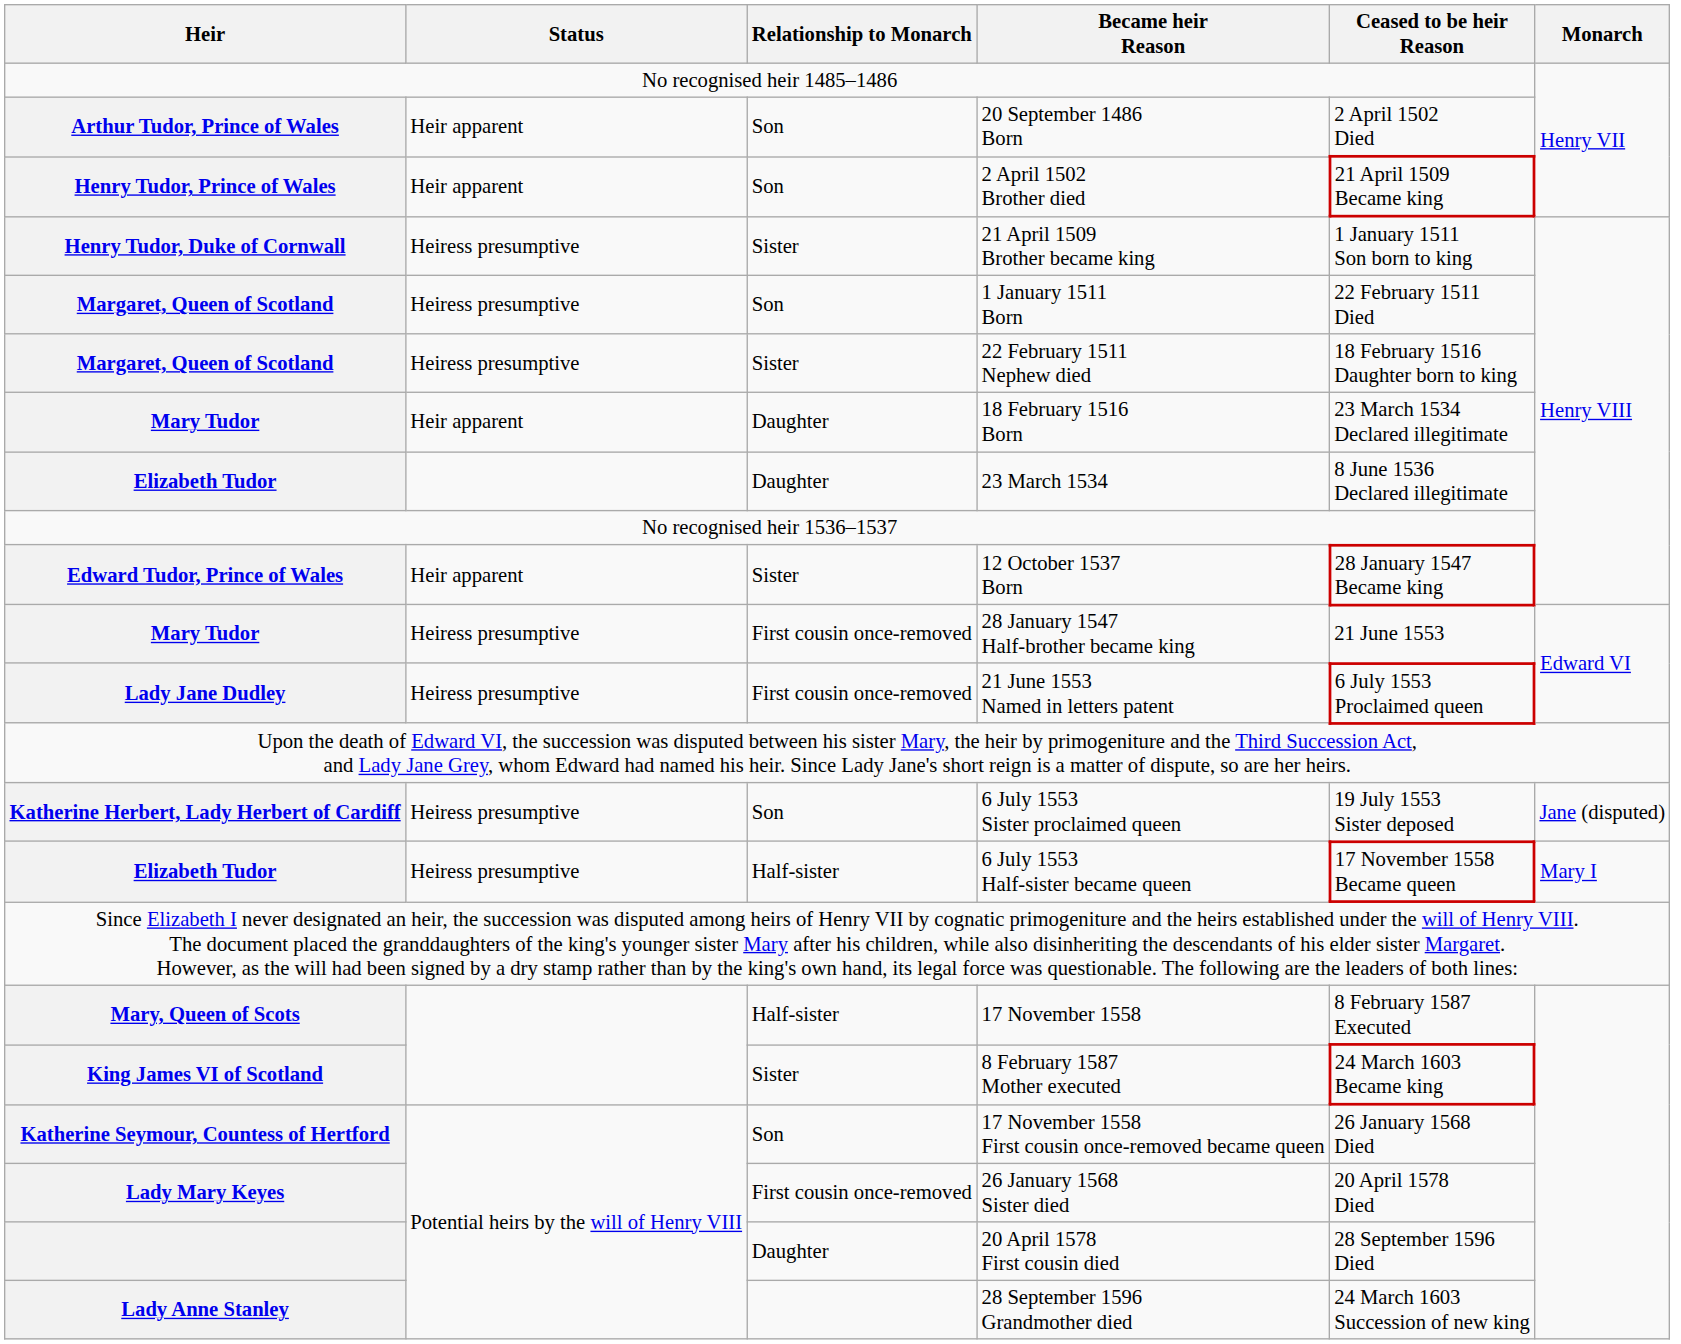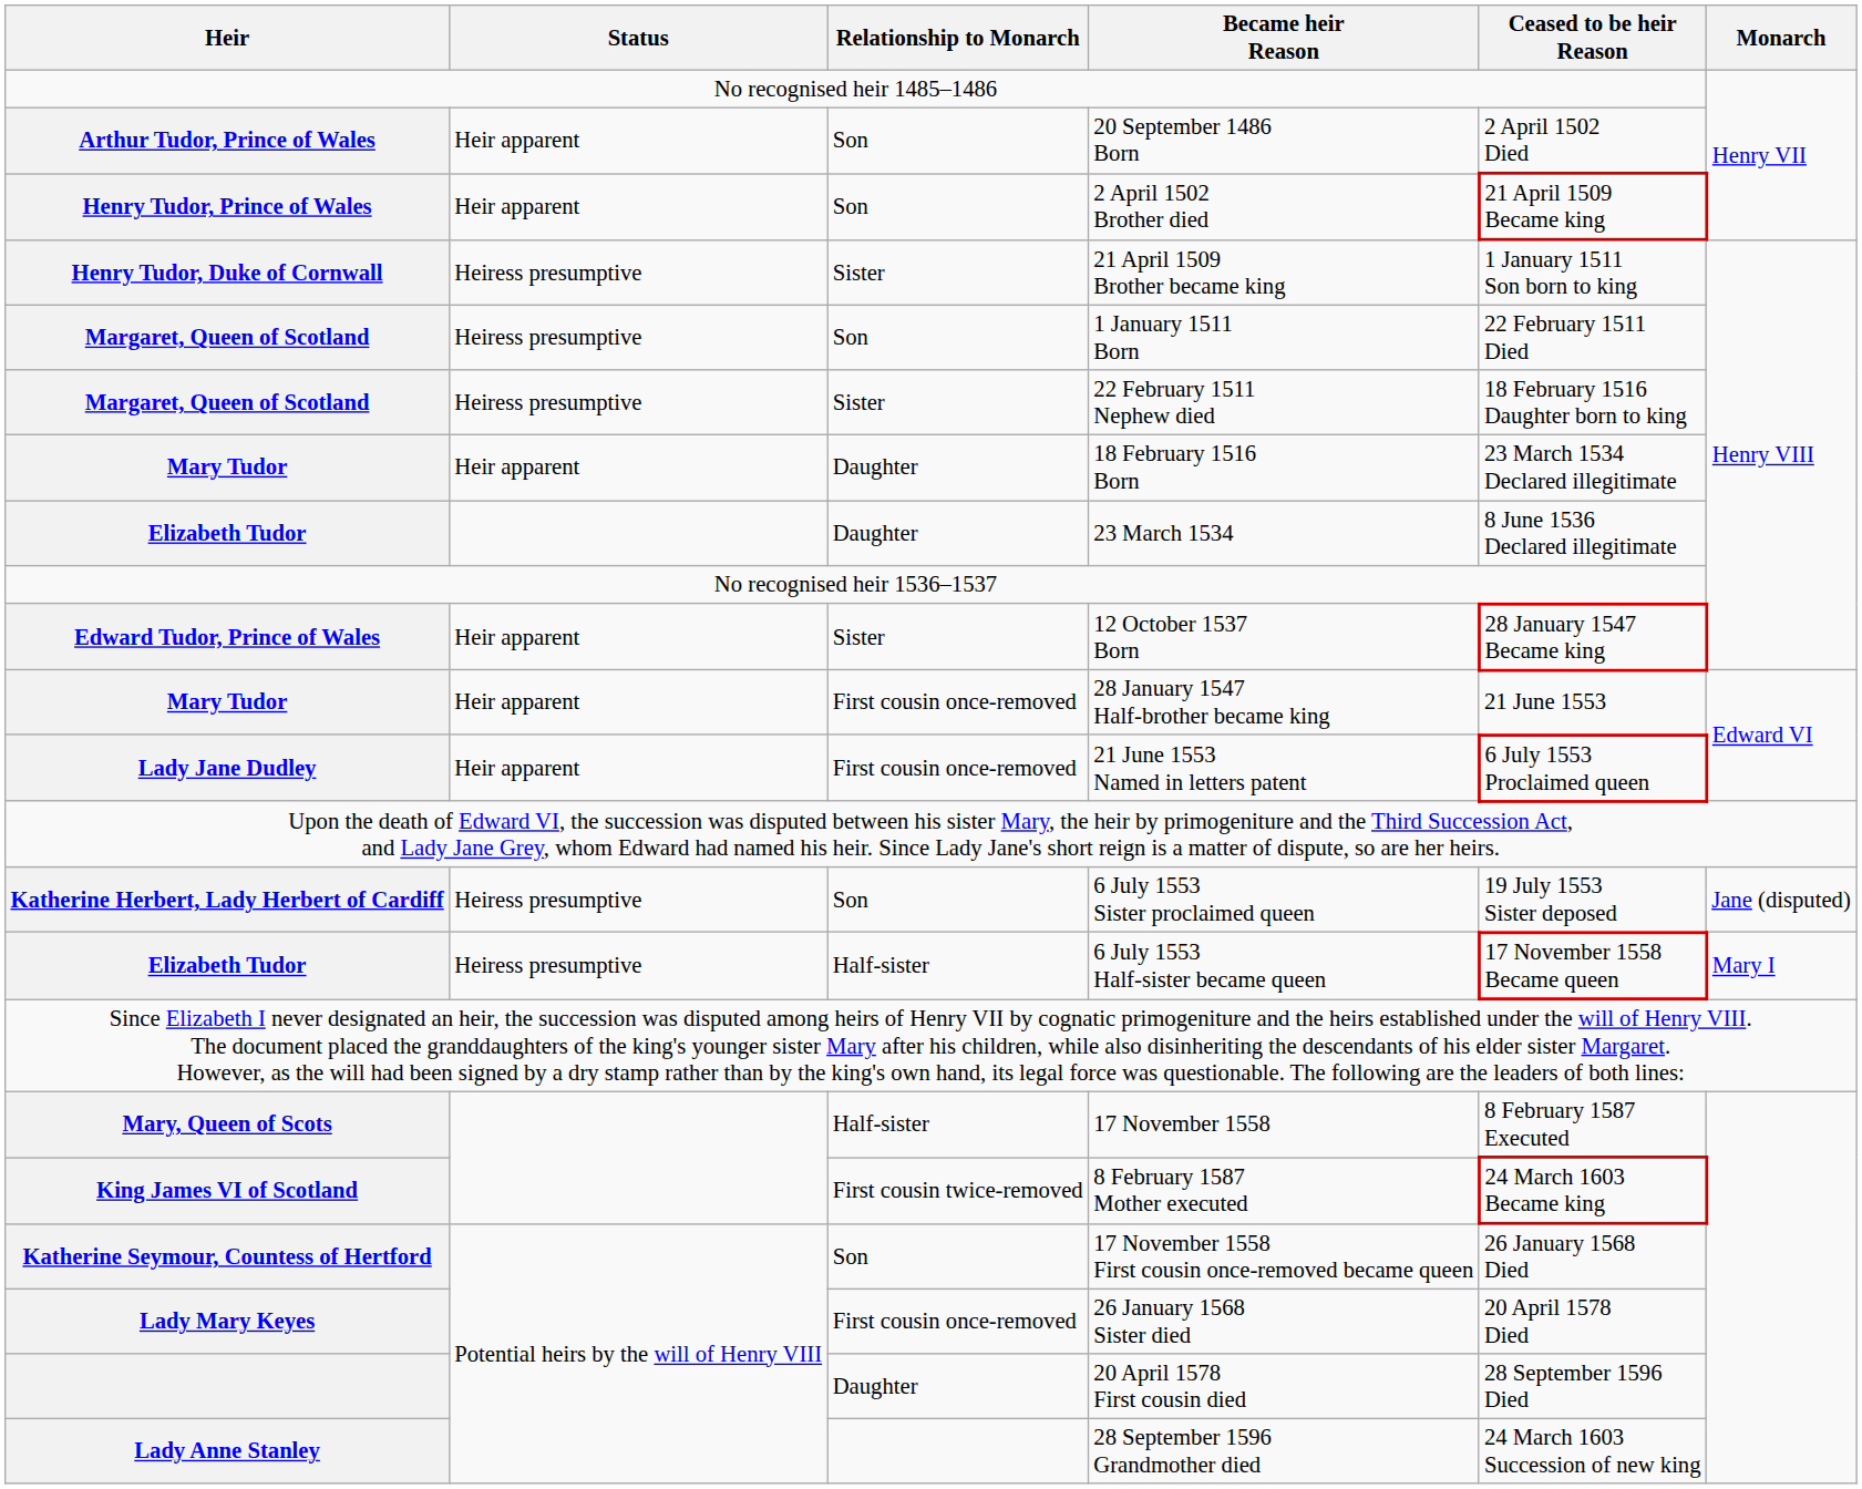28 January 1547 Half-brother became king | Status: Heiress presumptive -> Heir apparent
21 June 1553 Named in letters patent | Status: Heiress presumptive -> Heir apparent
8 February 1587 Mother executed | Relationship to Monarch: Sister -> First cousin twice-removed
